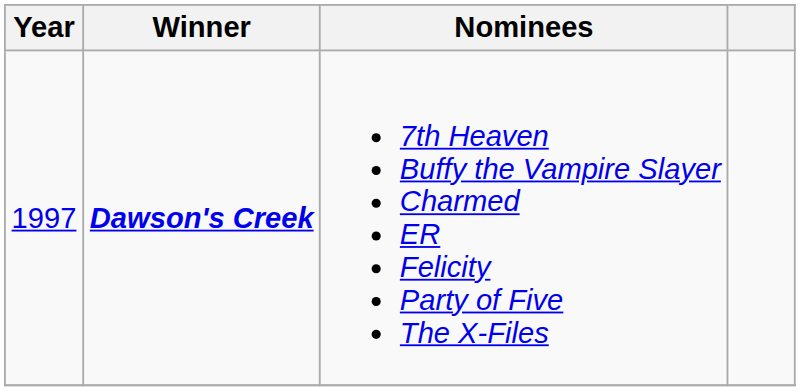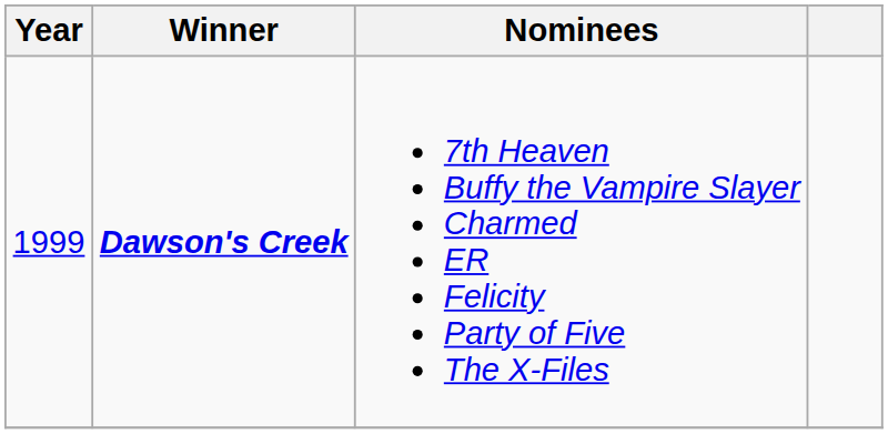Dawson's Creek | Year: 1997 -> 1999
